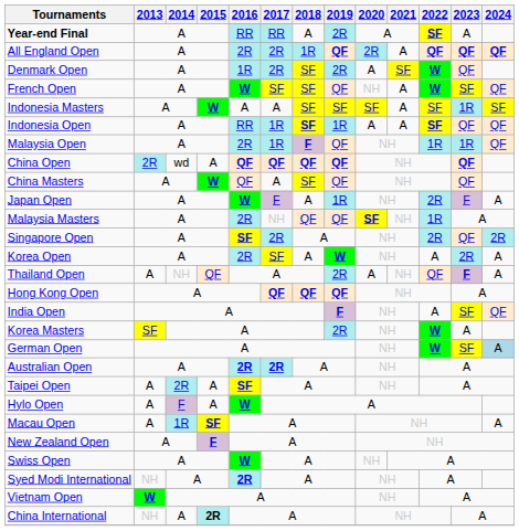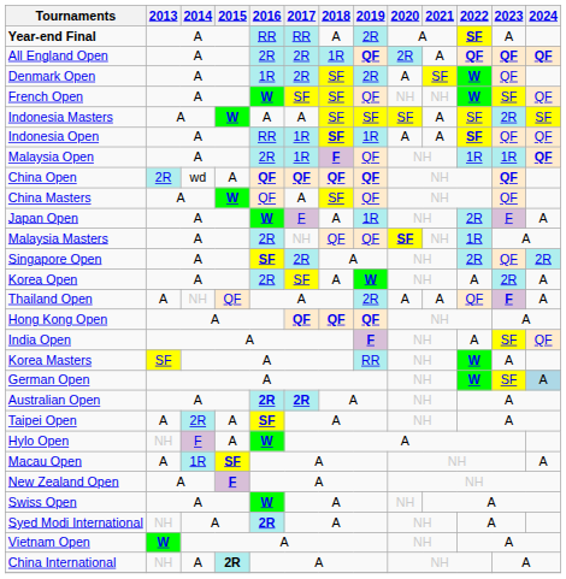French Open | 2021: A -> NH
Indonesia Masters | 2023: 1R -> 2R
Malaysia Open | 2024: normal -> bold
Thailand Open | 2021: NH -> A
Korea Masters | 2019: 2R -> RR
Hylo Open | 2013: A -> NH
